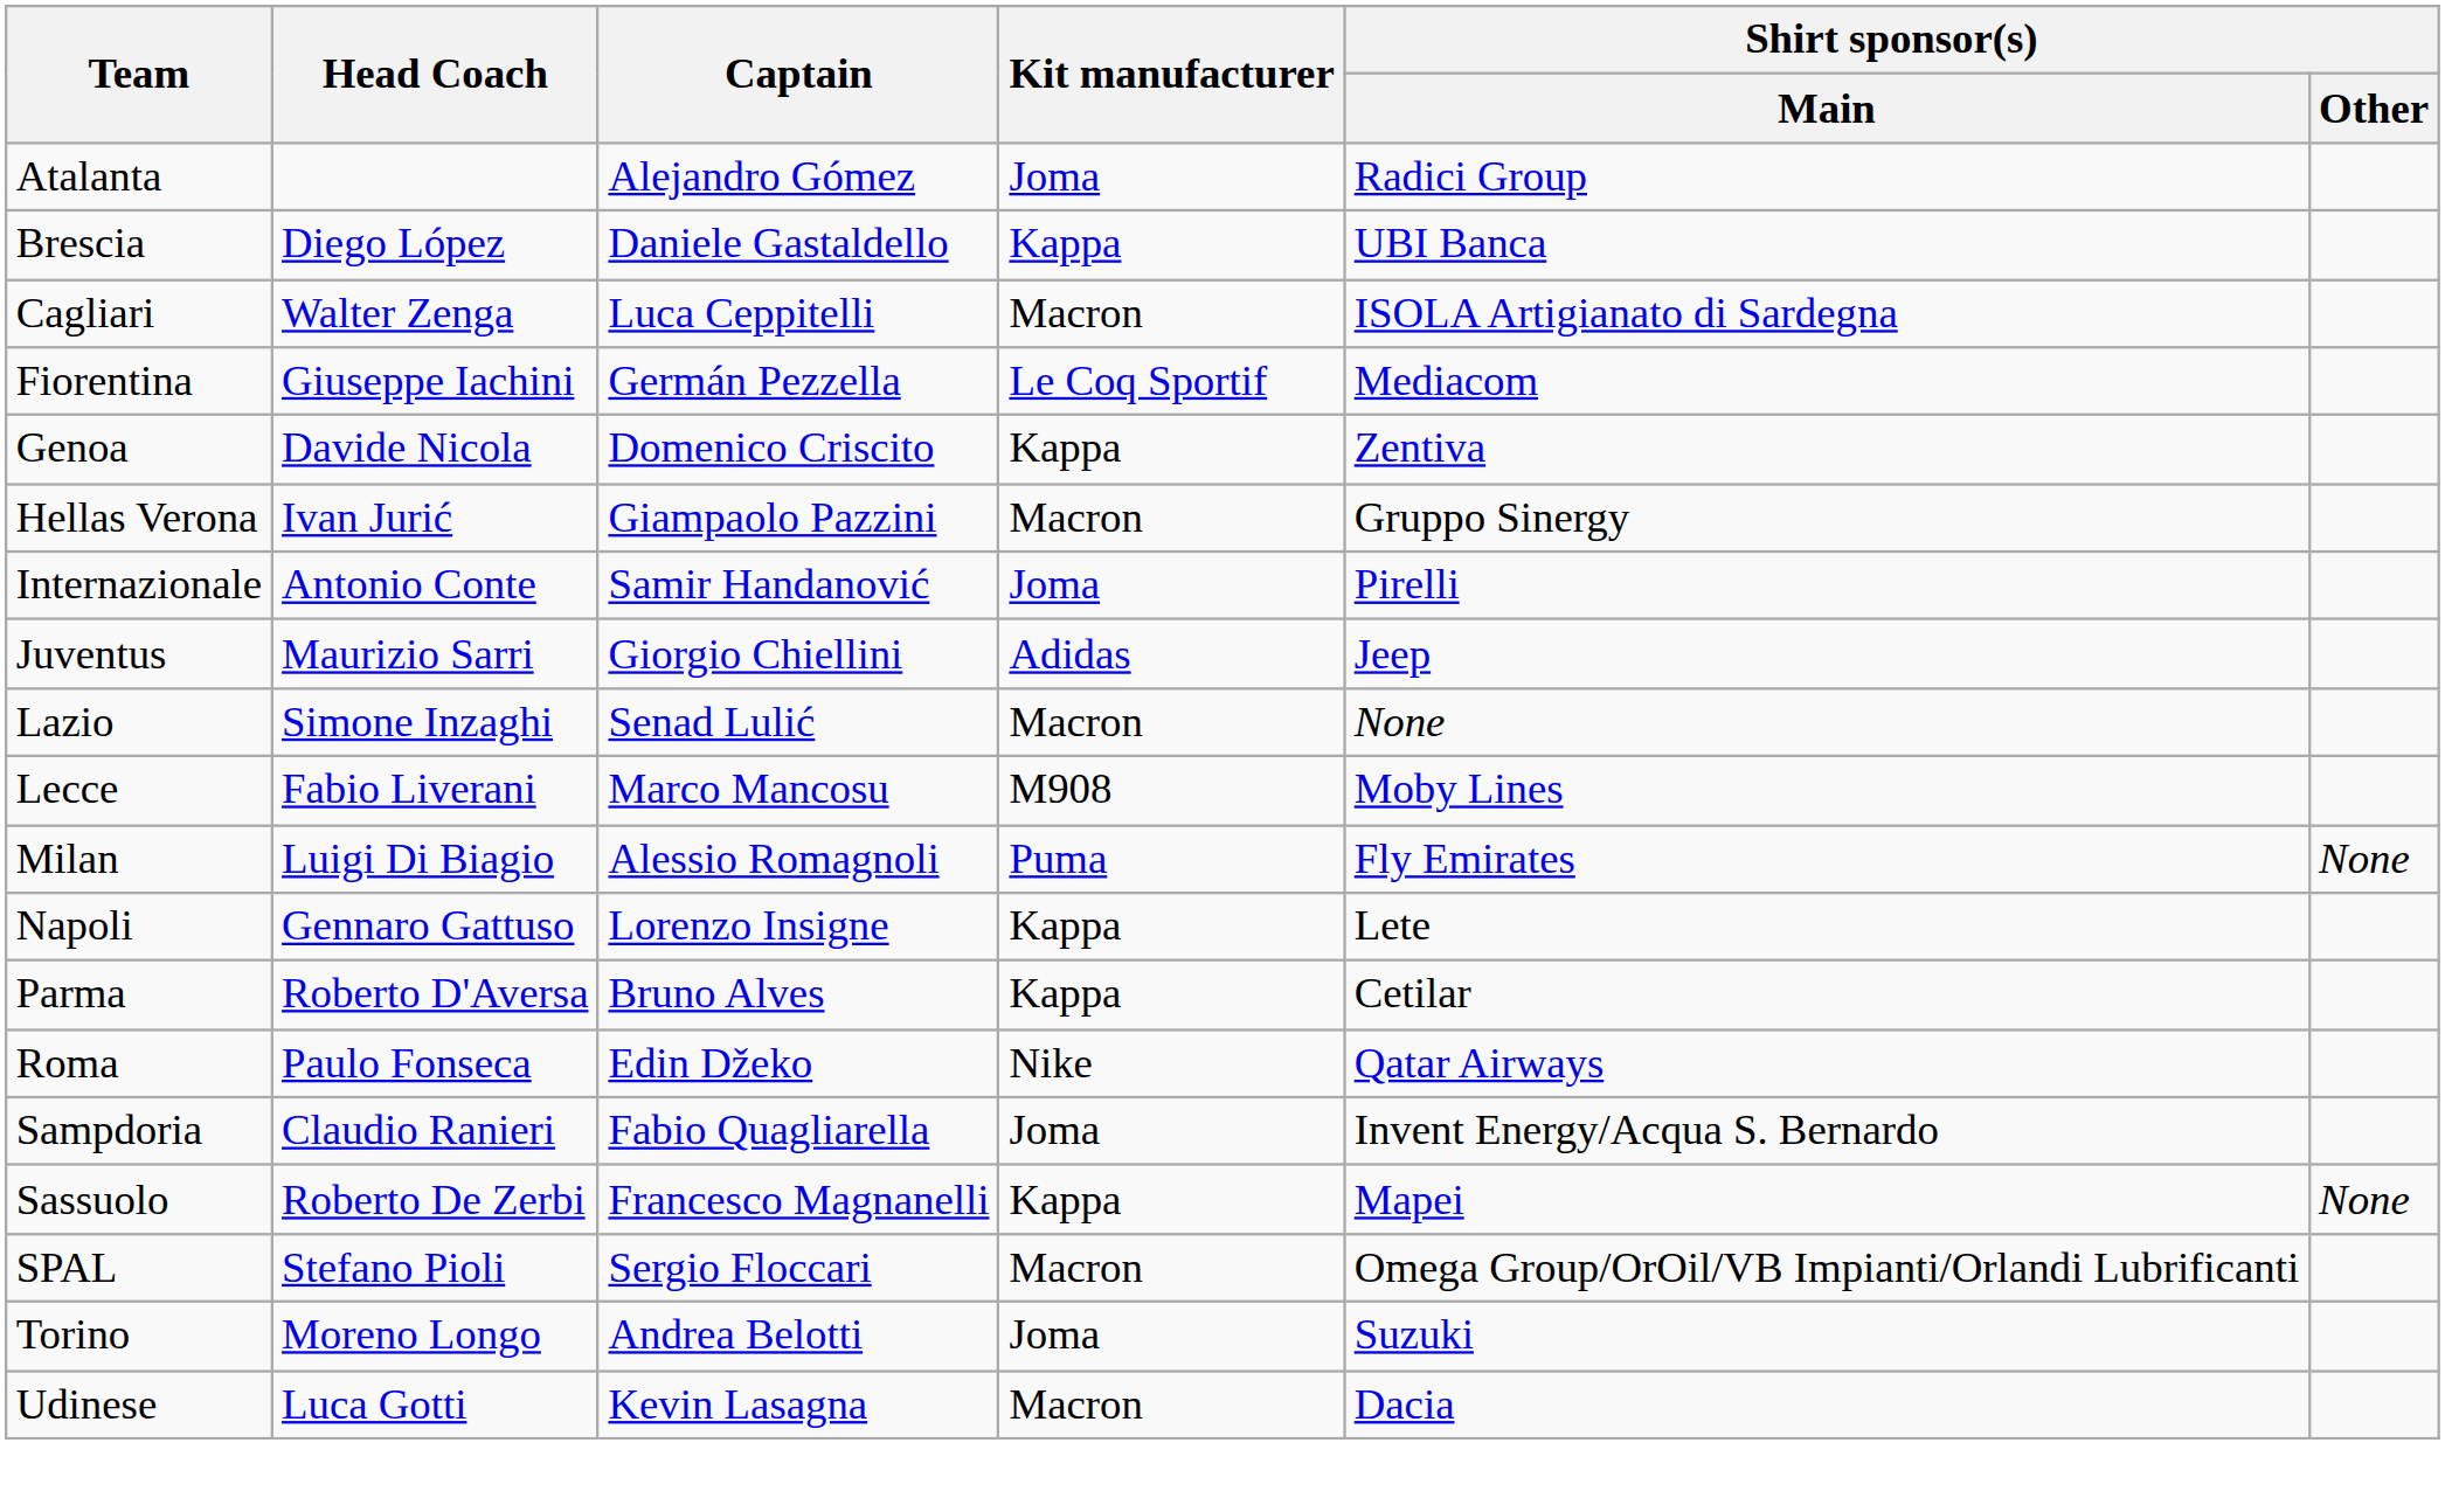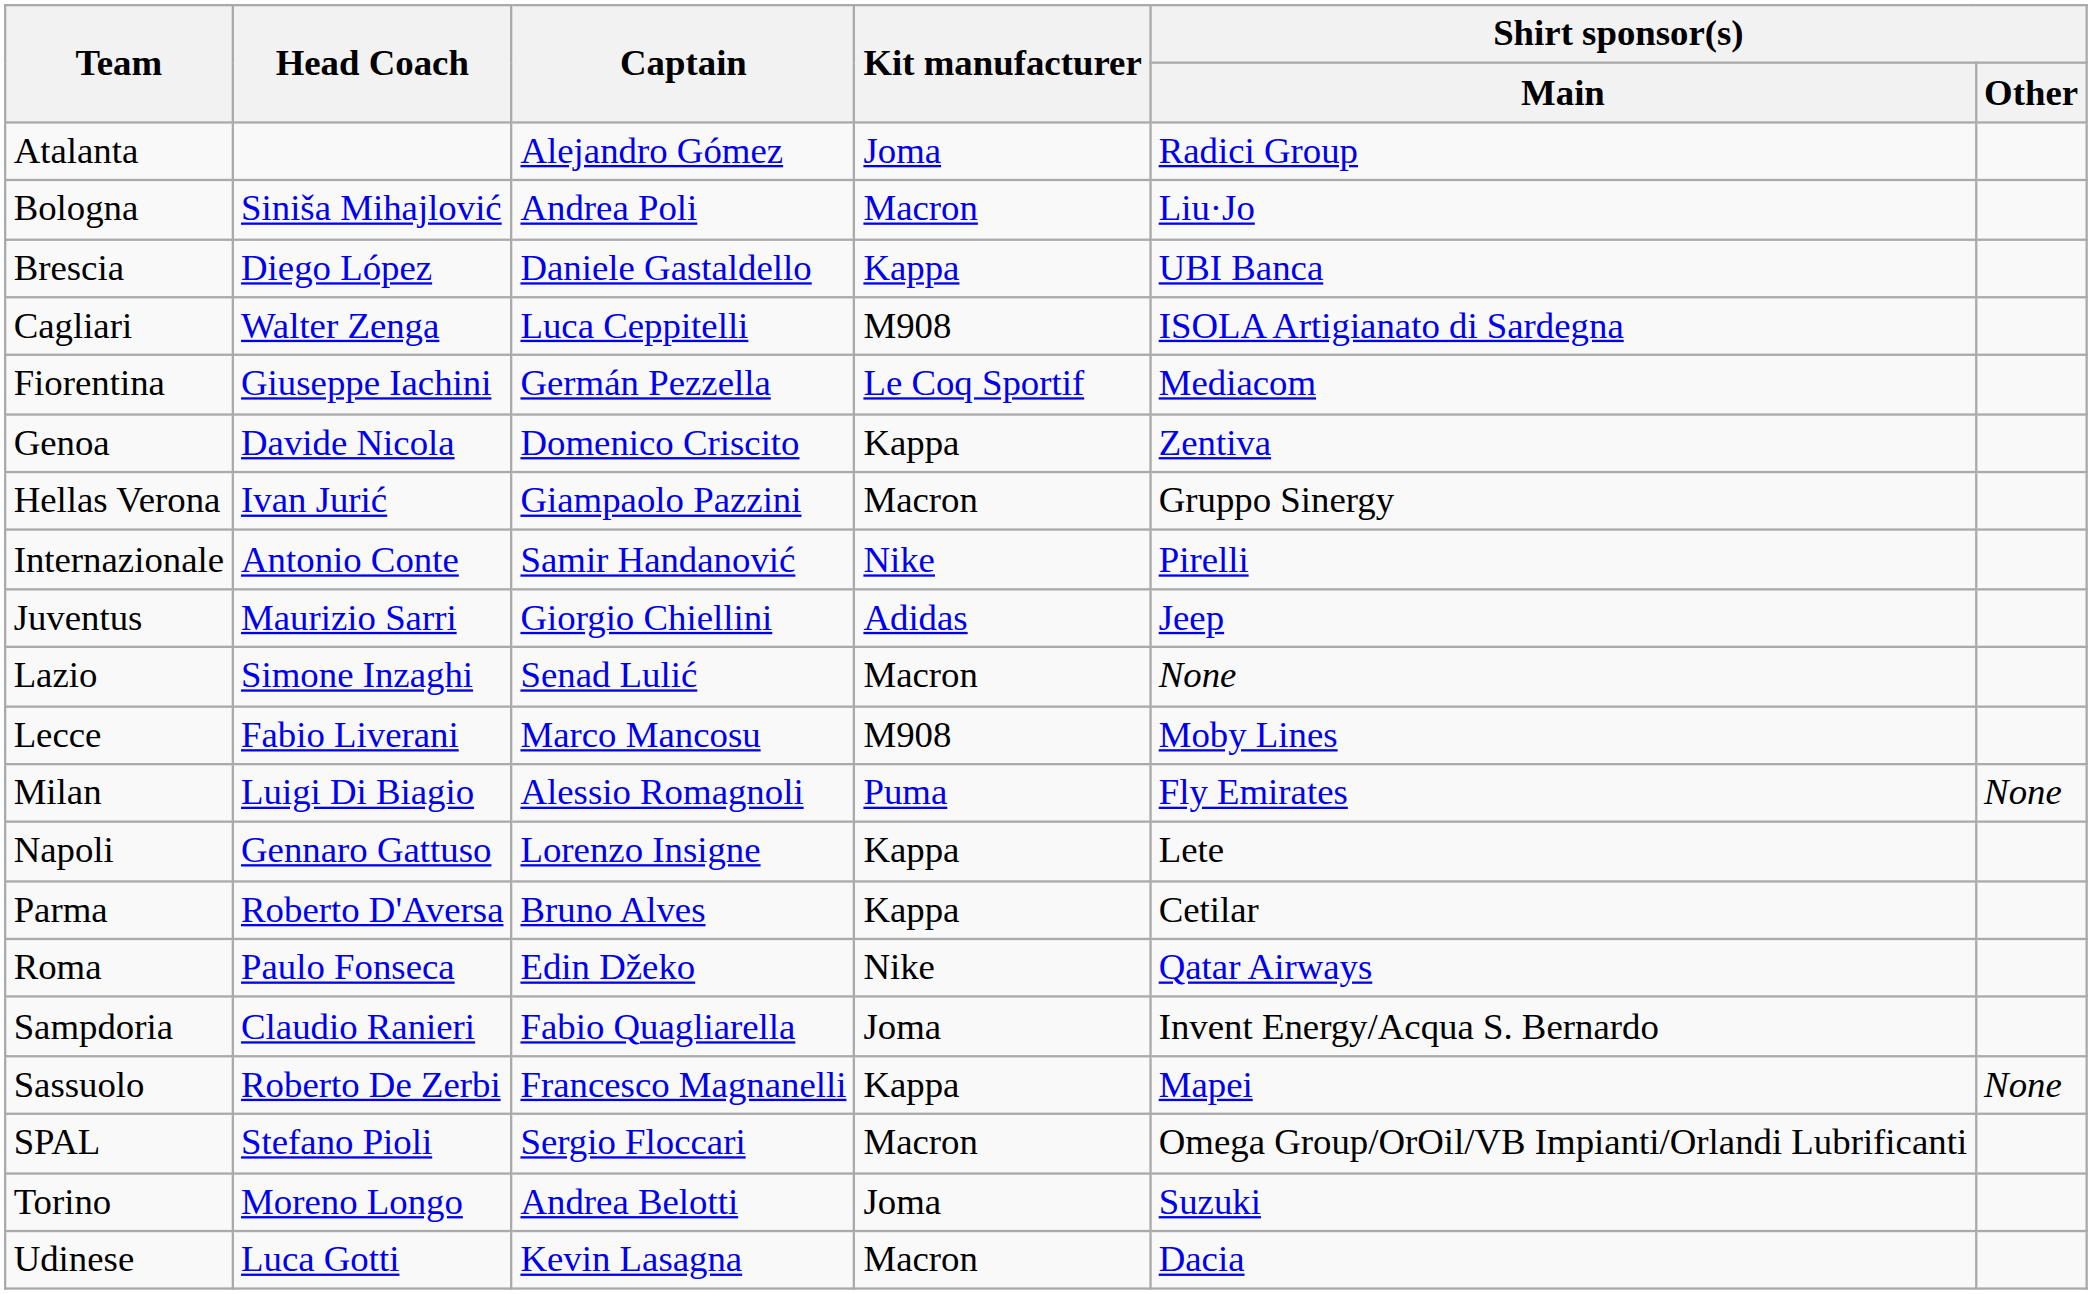+ row: Bologna | Siniša Mihajlović | Andrea Poli | Macron | Liu·Jo
Cagliari | Kit manufacturer: Macron -> M908
Internazionale | Kit manufacturer: Joma -> Nike
